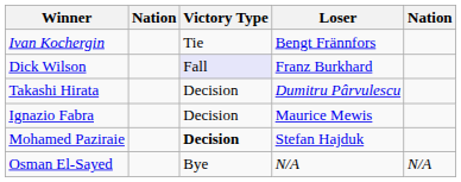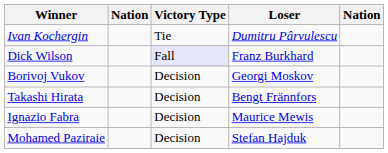Ivan Kochergin | Loser: Bengt Frännfors -> Dumitru Pârvulescu
+ row: Borivoj Vukov | Decision | Georgi Moskov
Takashi Hirata | Loser: Dumitru Pârvulescu -> Bengt Frännfors
Mohamed Paziraie | Victory Type: bold -> normal
- row: Osman El-Sayed | Bye | N/A | N/A
